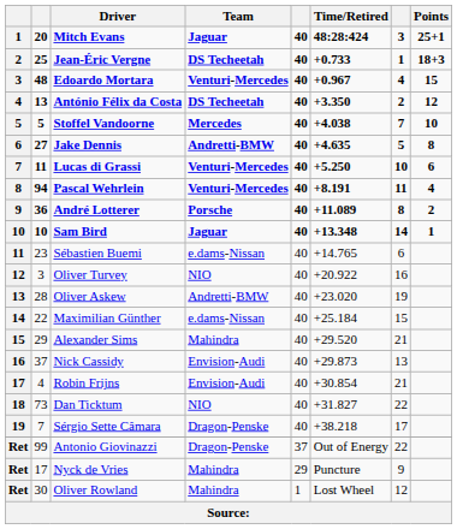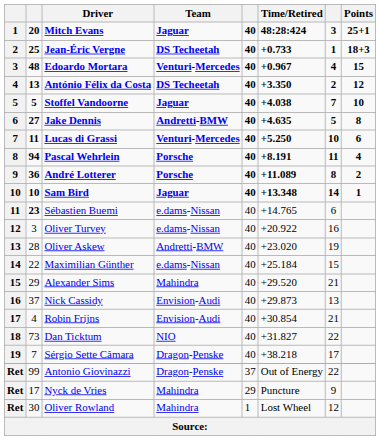Stoffel Vandoorne | Team: Mercedes -> Jaguar
Pascal Wehrlein | Team: Venturi-Mercedes -> Porsche
Sébastien Buemi | column 2: normal -> bold
Oliver Turvey | Team: NIO -> e.dams-Nissan
